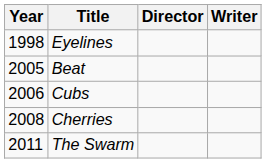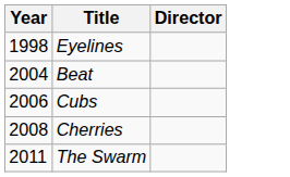- column: Writer
Beat | Year: 2005 -> 2004
